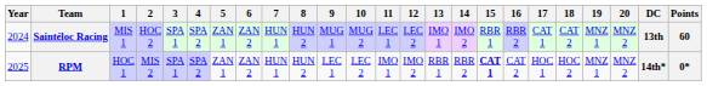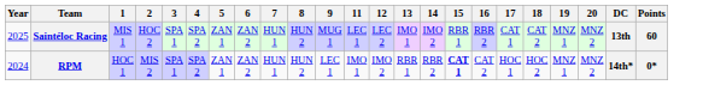- column: 10 | MUG 2 | LEC 2
Saintéloc Racing | Year: 2024 -> 2025
RPM | Year: 2025 -> 2024
